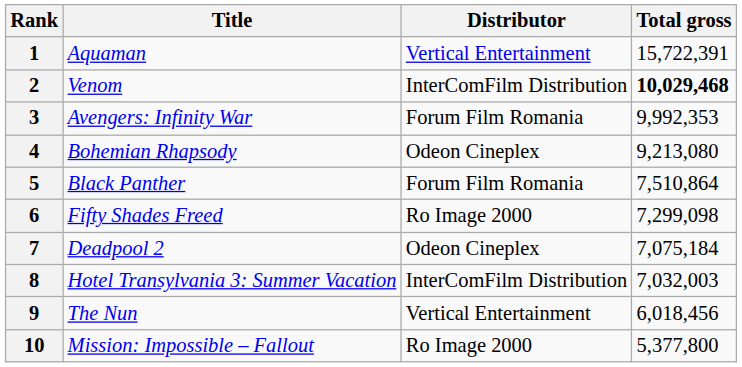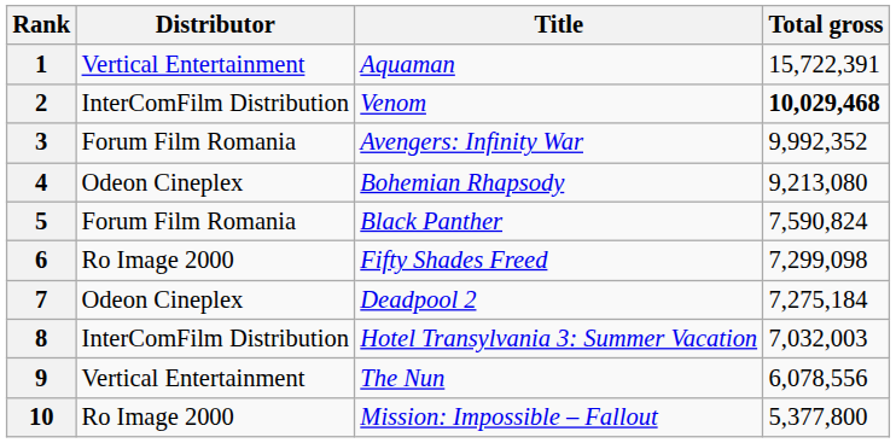columns swapped: Title <-> Distributor
3 | Total gross: 9,992,353 -> 9,992,352
5 | Total gross: 7,510,864 -> 7,590,824
7 | Total gross: 7,075,184 -> 7,275,184
9 | Total gross: 6,018,456 -> 6,078,556
